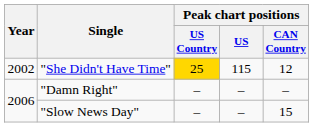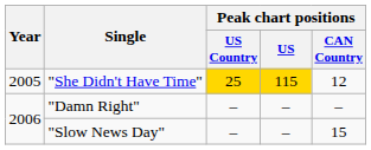"She Didn't Have Time" | Year: 2002 -> 2005
"She Didn't Have Time" | Peak chart positions / US: no background -> gold background
